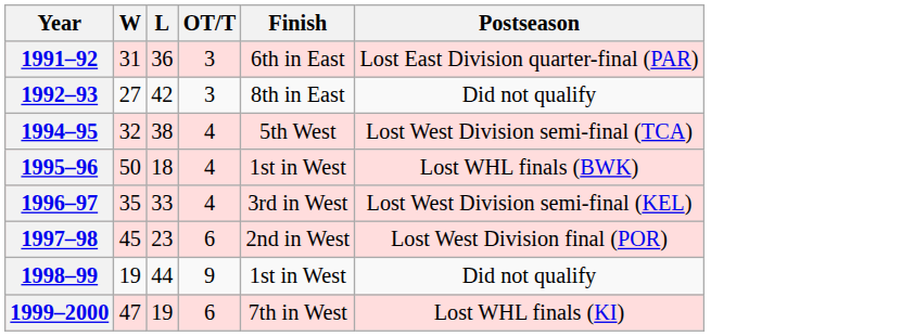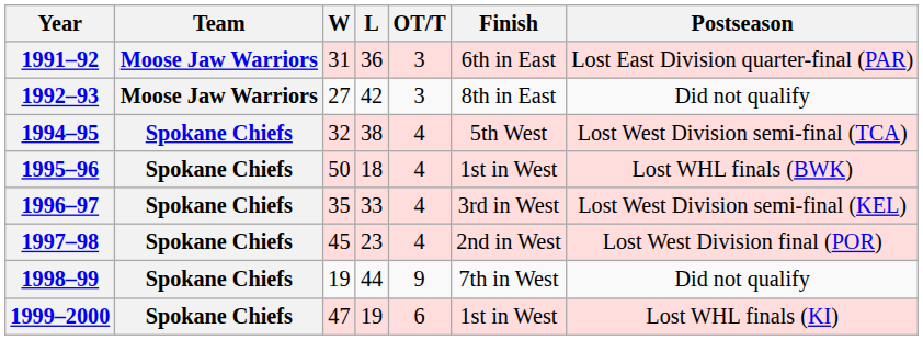+ column: Team | Moose Jaw Warriors | Moose Jaw Warriors | Spokane Chiefs | Spokane Chiefs | Spokane Chiefs | Spokane Chiefs | Spokane Chiefs | Spokane Chiefs
1997–98 | OT/T: 6 -> 4
1998–99 | Finish: 1st in West -> 7th in West
1999–2000 | Finish: 7th in West -> 1st in West
